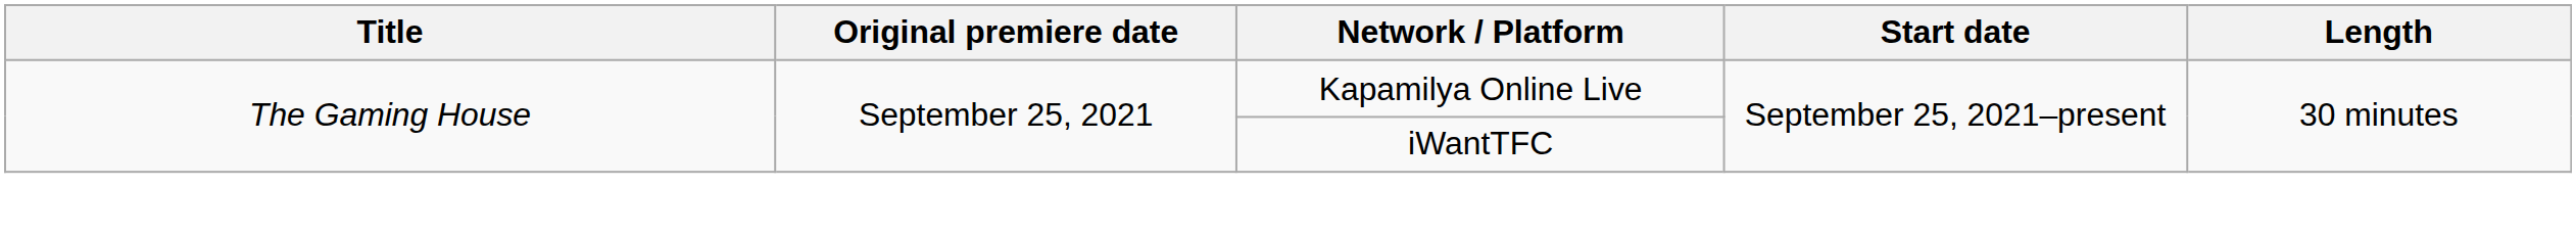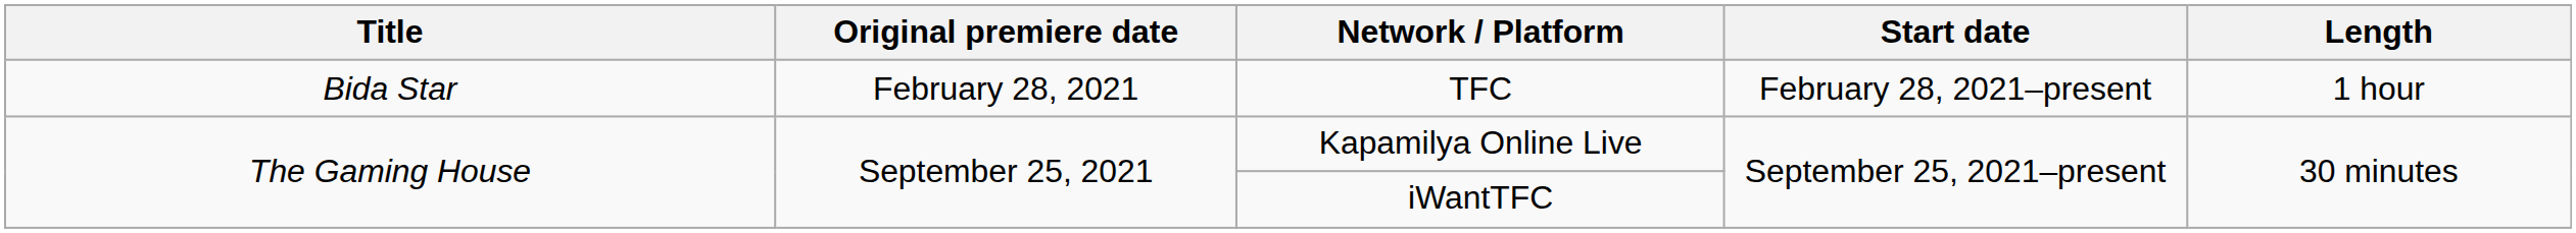+ row: Bida Star | February 28, 2021 | TFC | February 28, 2021–present | 1 hour
